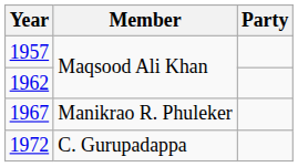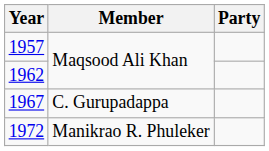1967 | Member: Manikrao R. Phuleker -> C. Gurupadappa
1972 | Member: C. Gurupadappa -> Manikrao R. Phuleker
